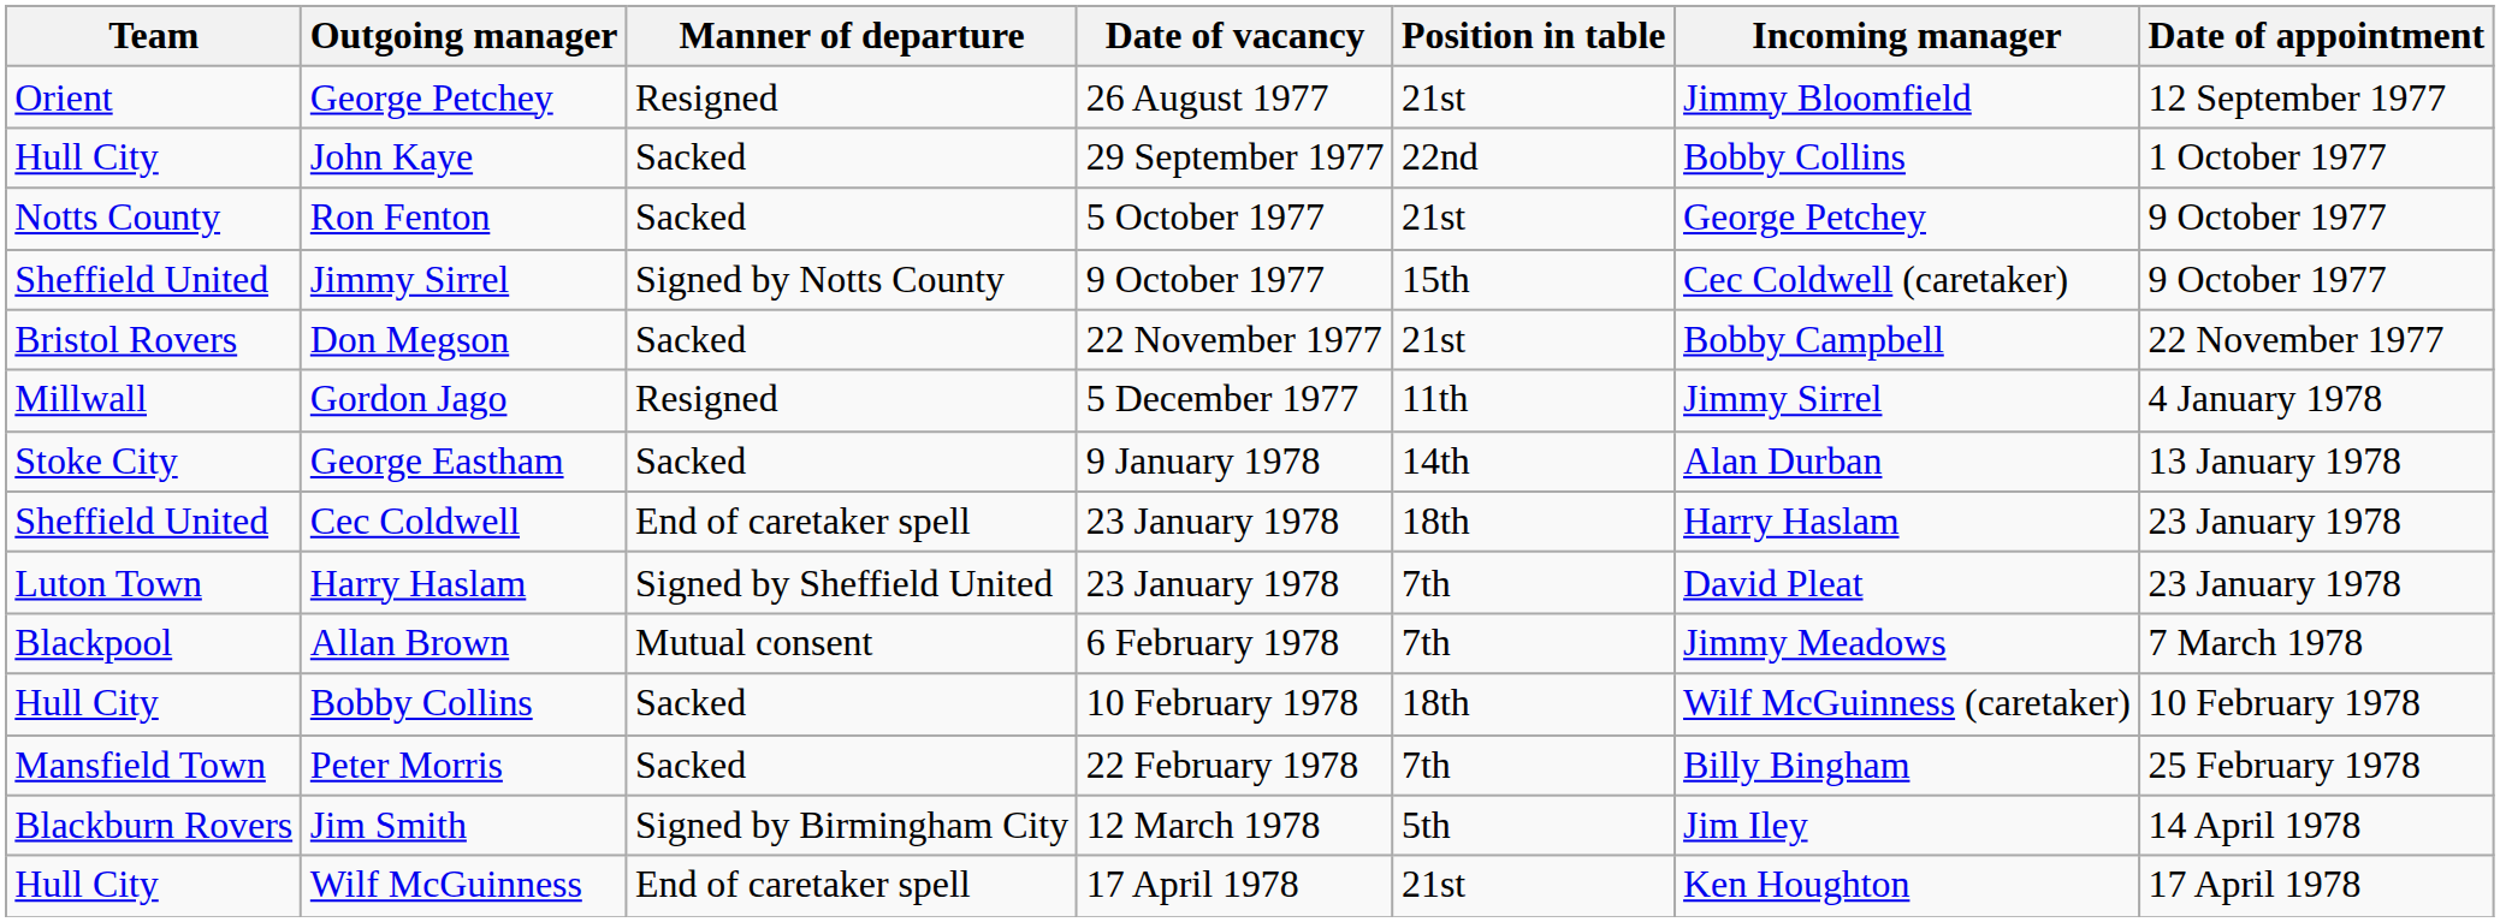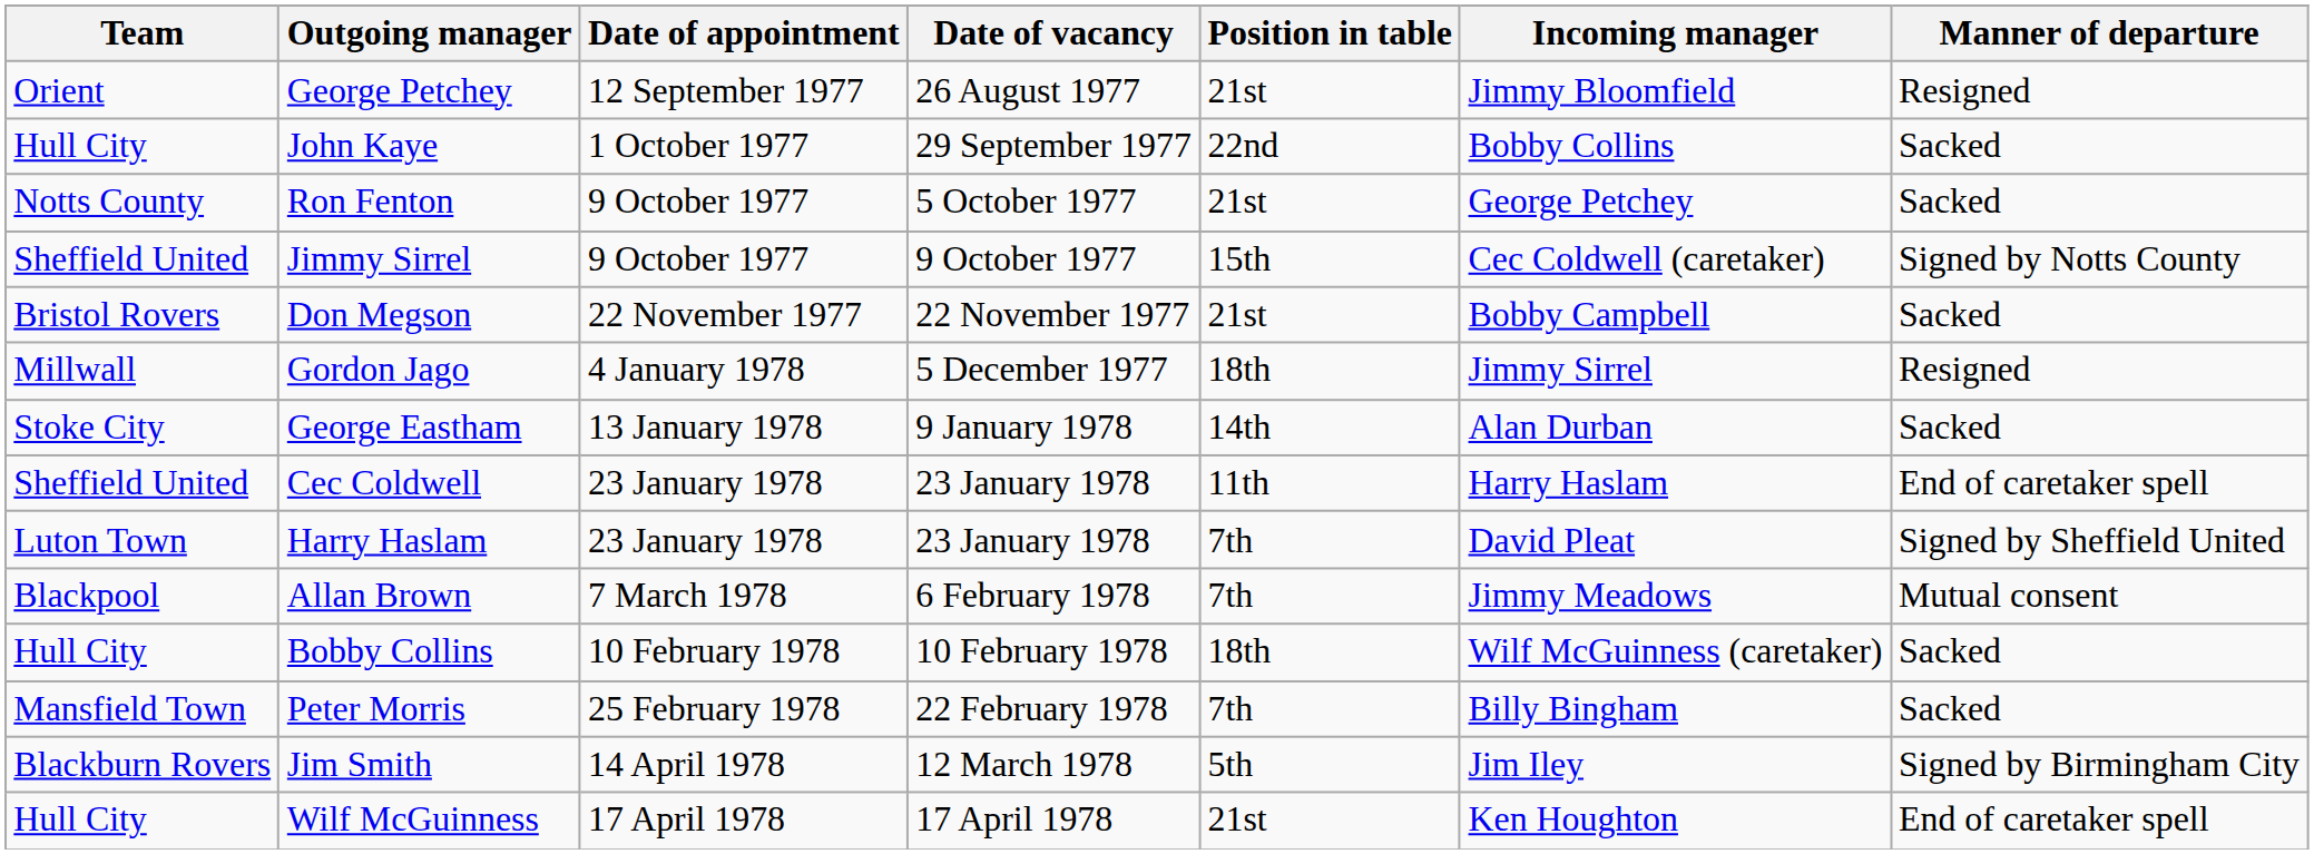columns swapped: Manner of departure <-> Date of appointment
Gordon Jago | Position in table: 11th -> 18th
Cec Coldwell | Position in table: 18th -> 11th
